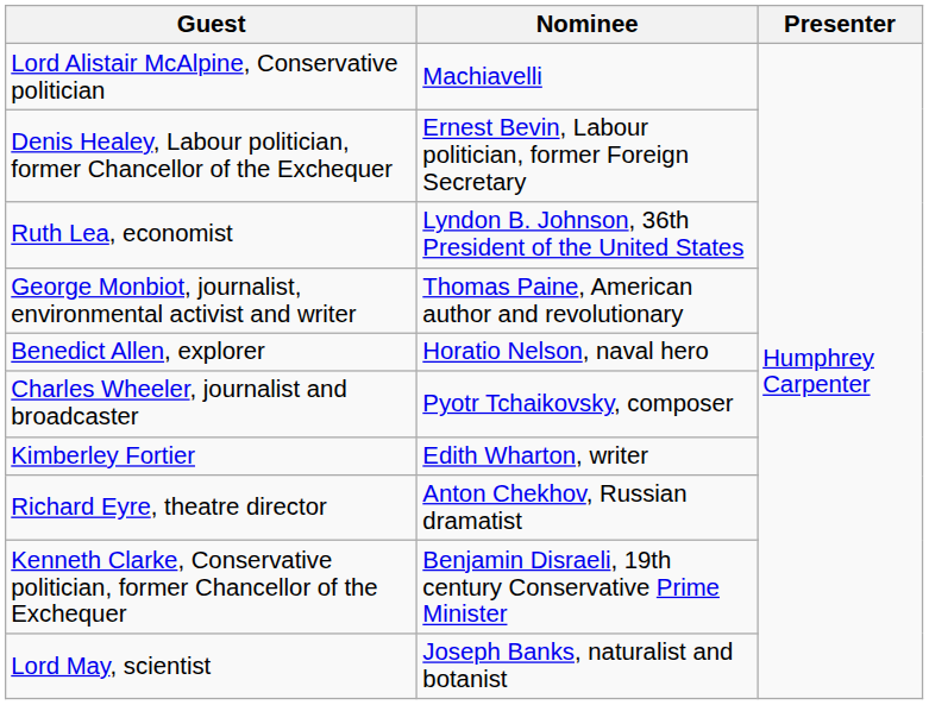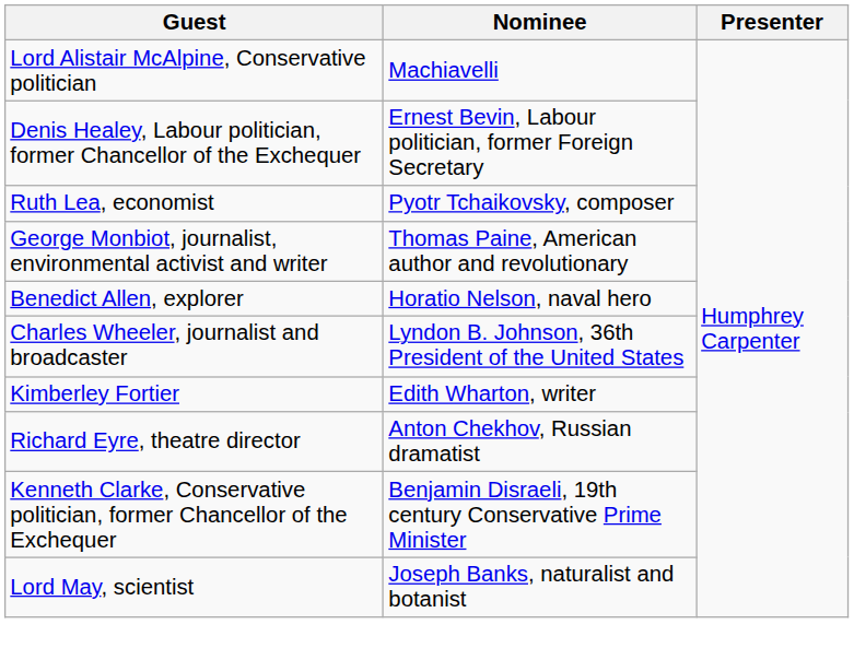Ruth Lea, economist | Nominee: Lyndon B. Johnson, 36th President of the United States -> Pyotr Tchaikovsky, composer
Charles Wheeler, journalist and broadcaster | Nominee: Pyotr Tchaikovsky, composer -> Lyndon B. Johnson, 36th President of the United States
